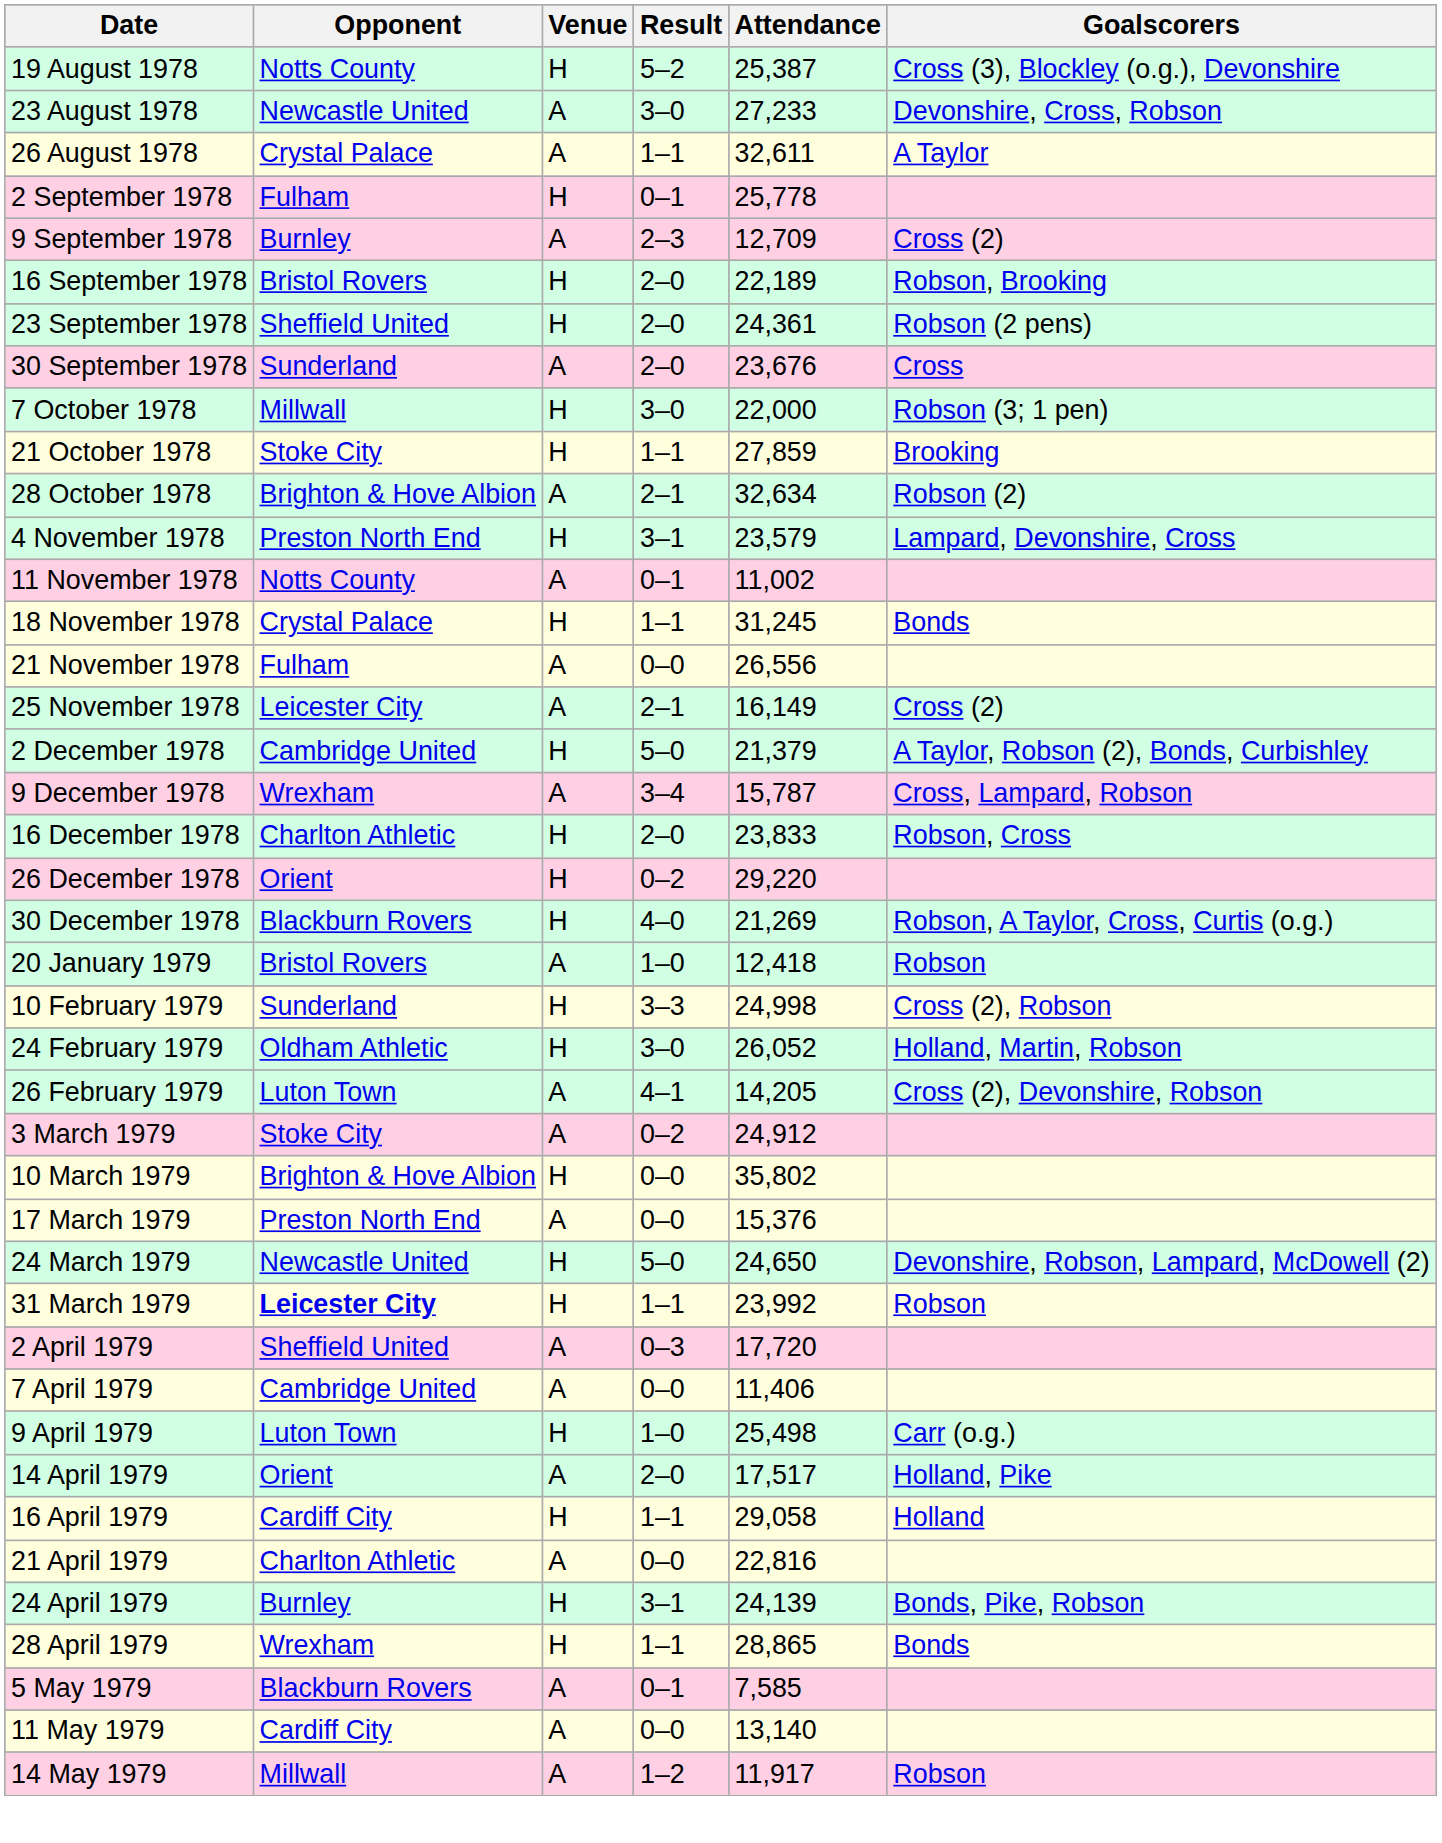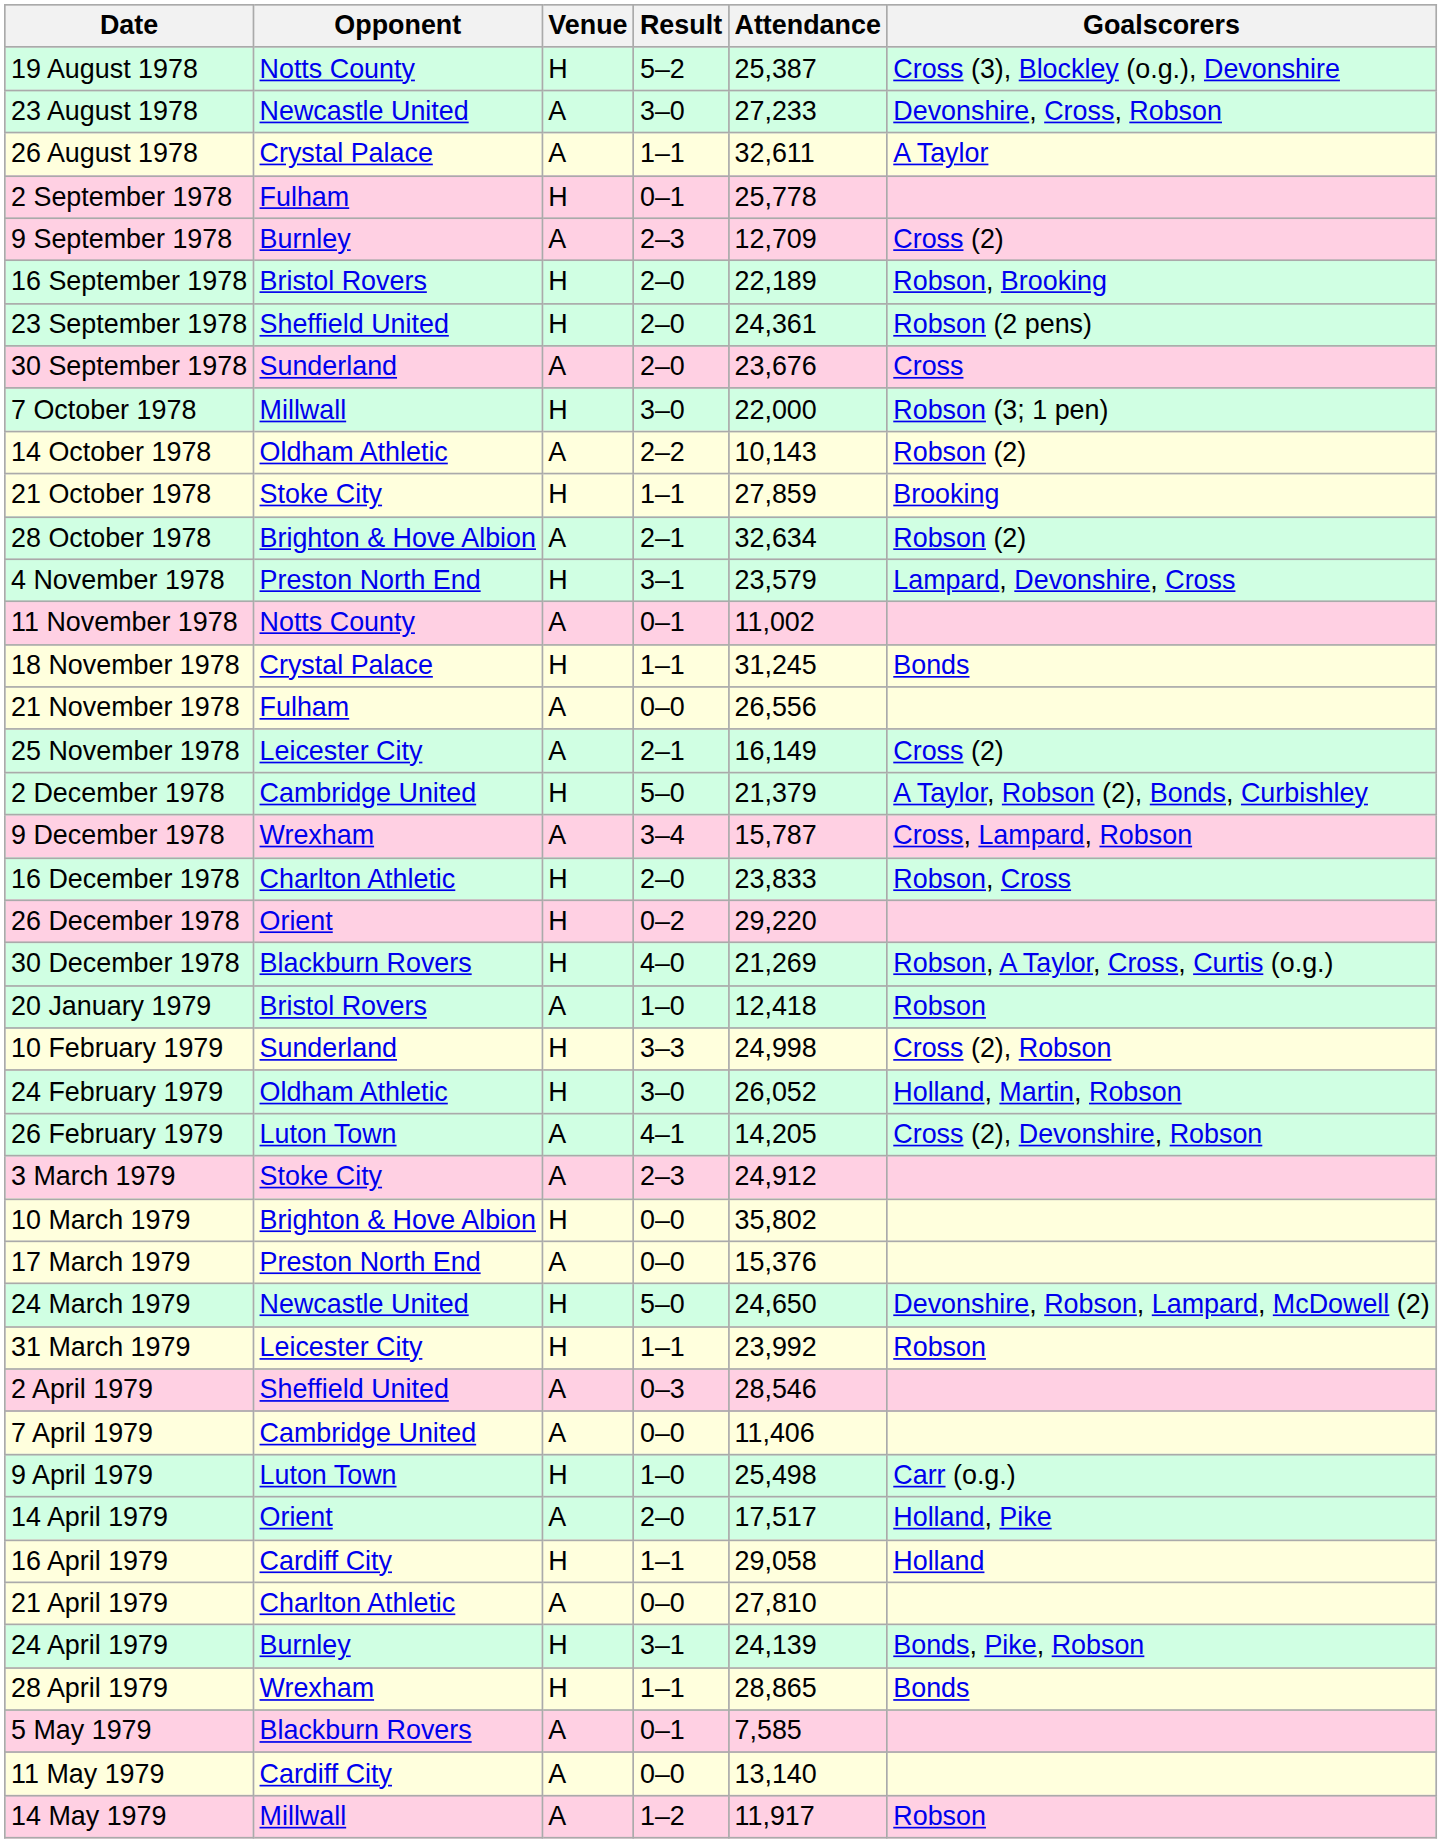+ row: 14 October 1978 | Oldham Athletic | A | 2–2 | 10,143 | Robson (2)
3 March 1979 | Result: 0–2 -> 2–3
31 March 1979 | Opponent: bold -> normal
2 April 1979 | Attendance: 17,720 -> 28,546
21 April 1979 | Attendance: 22,816 -> 27,810
